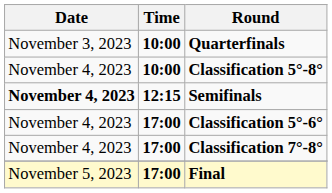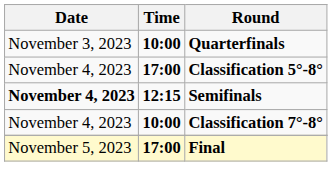Classification 5°-8° | Time: 10:00 -> 17:00
- row: November 4, 2023 | 17:00 | Classification 5°-6°
Classification 7°-8° | Time: 17:00 -> 10:00
